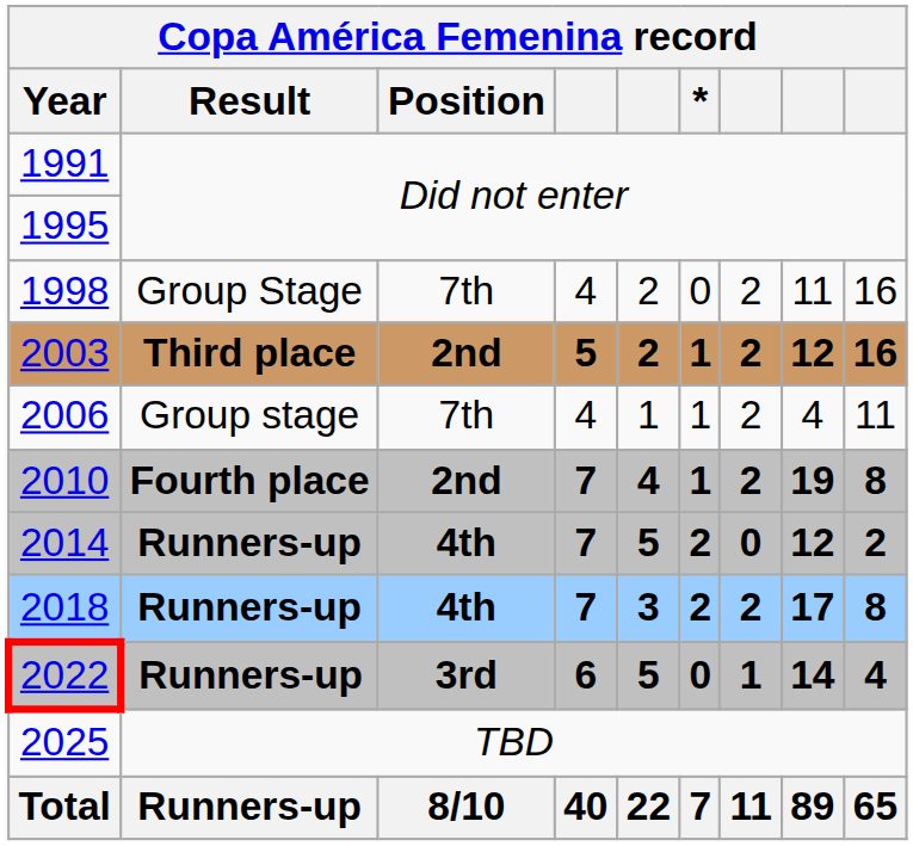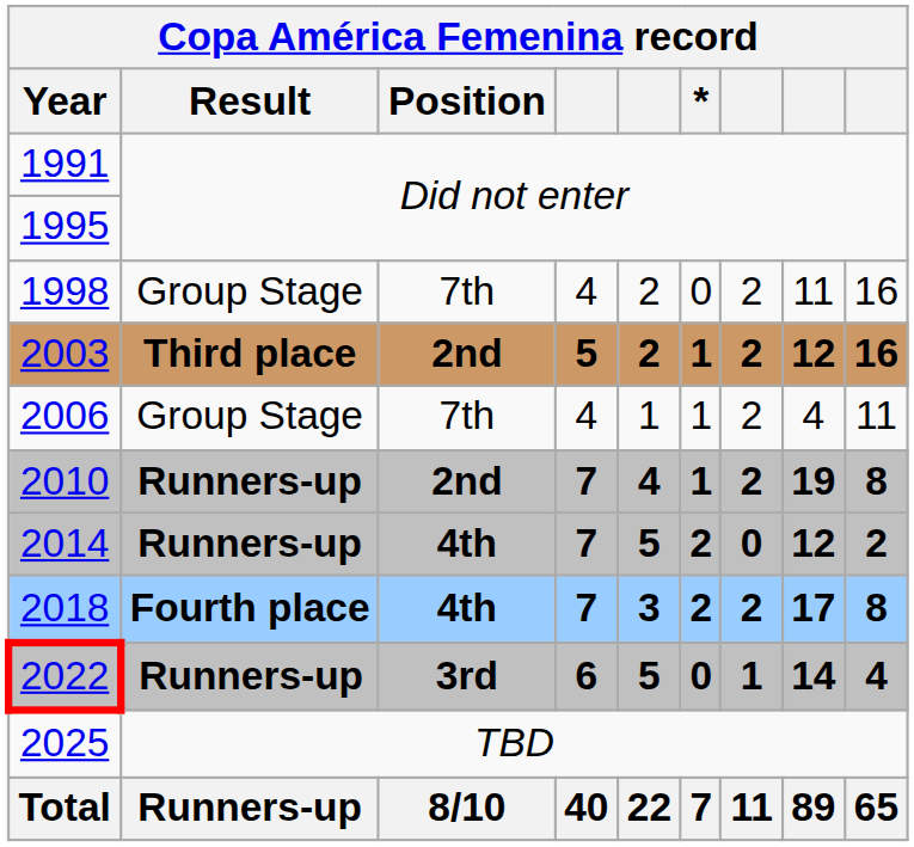2006 | Result: Group stage -> Group Stage
2010 | Result: Fourth place -> Runners-up
2018 | Result: Runners-up -> Fourth place
